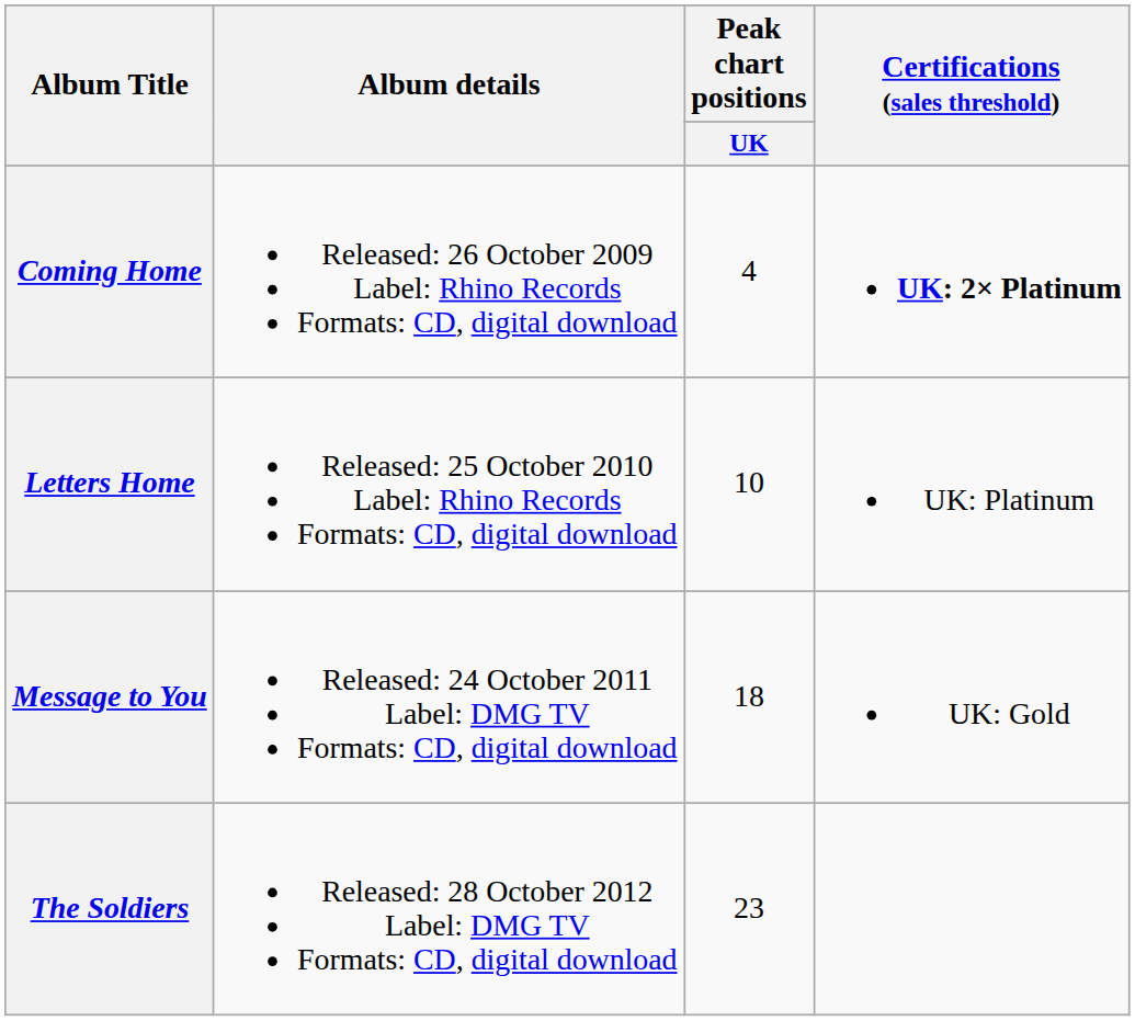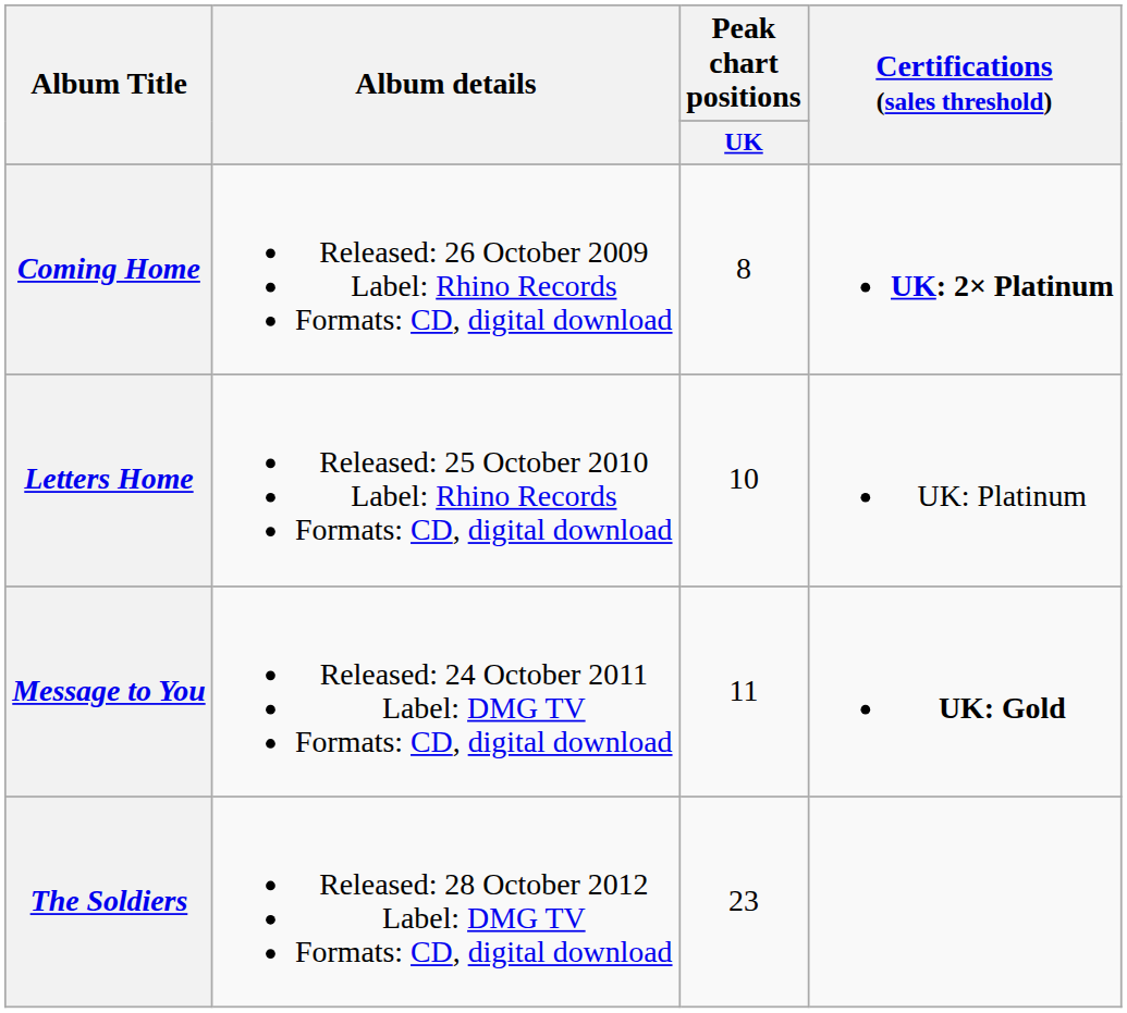Coming Home | Peak chart positions / UK: 4 -> 8
Message to You | Peak chart positions / UK: 18 -> 11
Message to You | Certifications (sales threshold): normal -> bold
